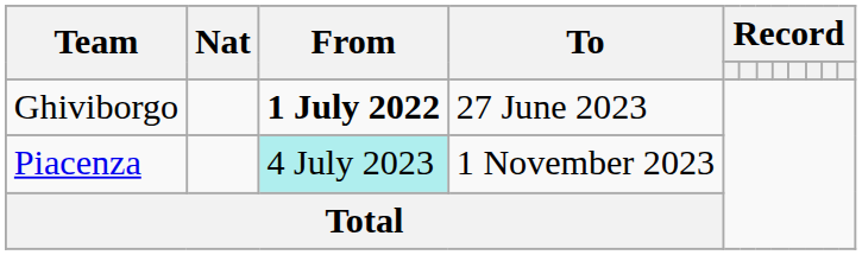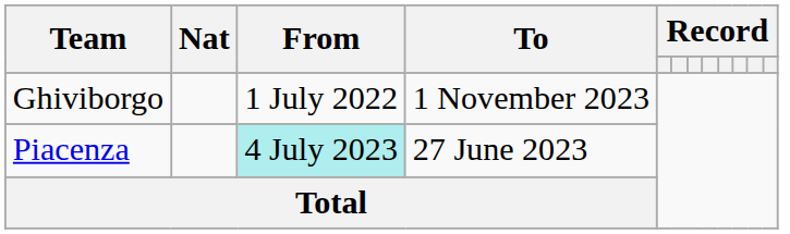Ghiviborgo | From: bold -> normal
Ghiviborgo | To: 27 June 2023 -> 1 November 2023
Piacenza | To: 1 November 2023 -> 27 June 2023
